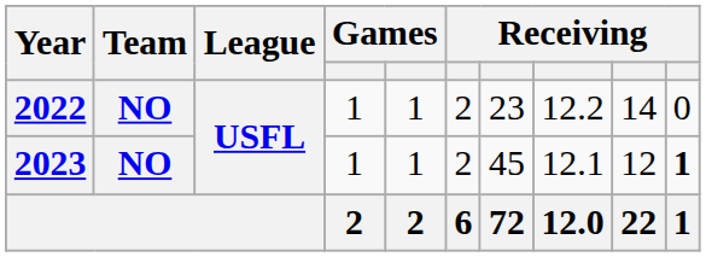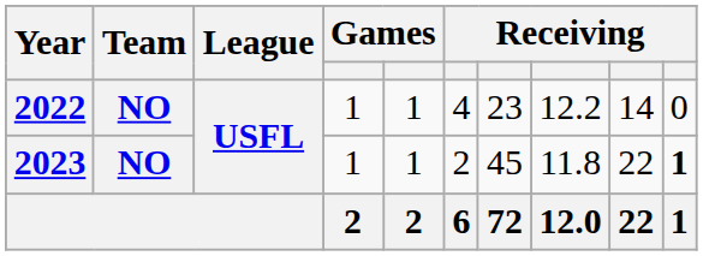2022 | column 6: 2 -> 4
2023 | column 8: 12.1 -> 11.8
2023 | column 9: 12 -> 22
